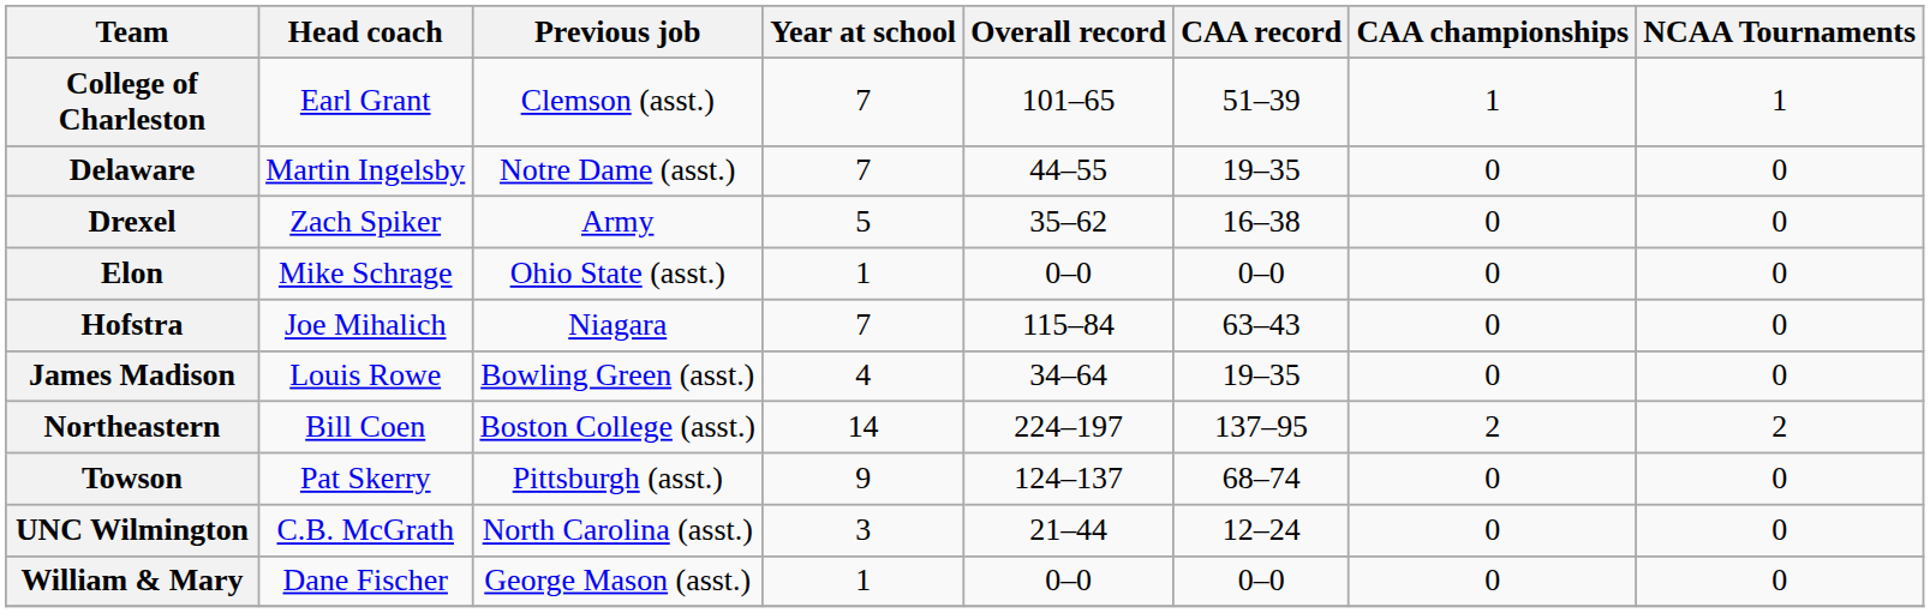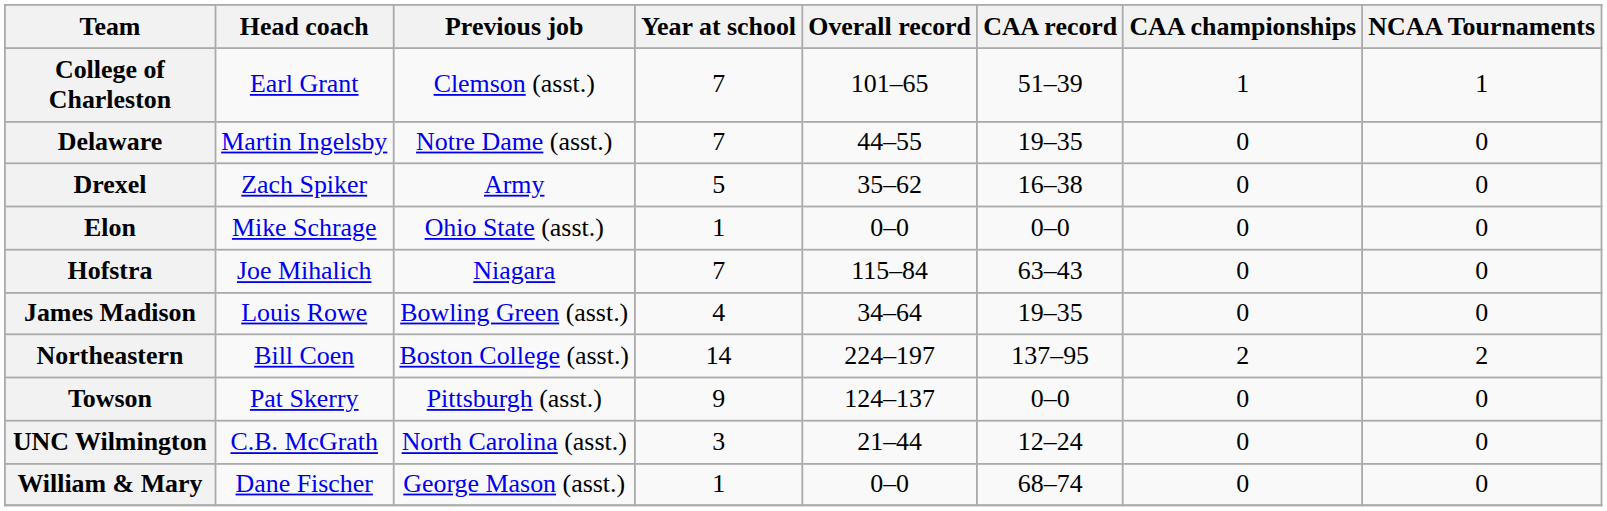Towson | CAA record: 68–74 -> 0–0
William & Mary | CAA record: 0–0 -> 68–74
